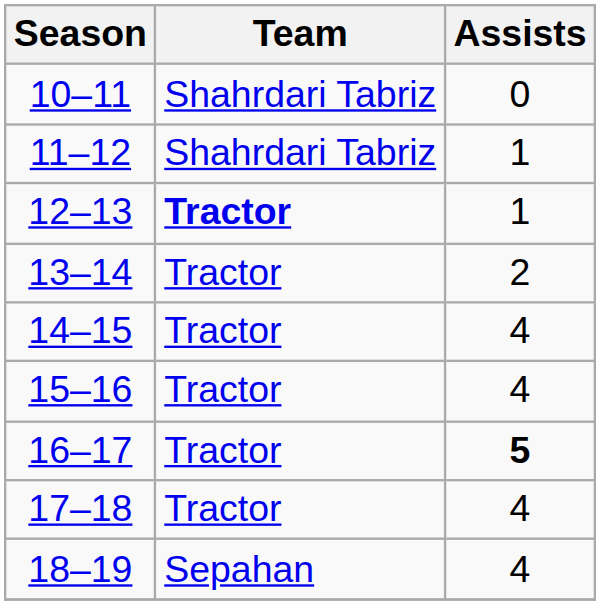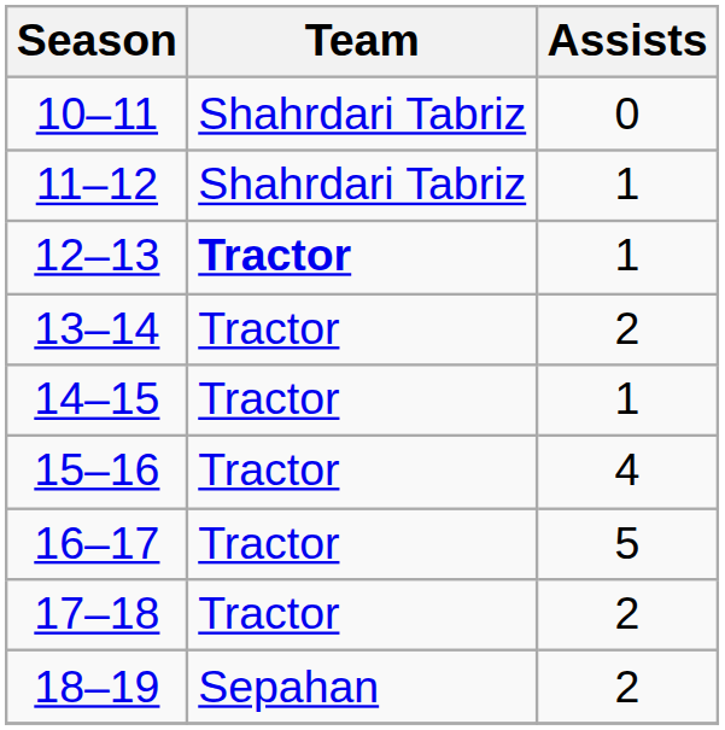14–15 | Assists: 4 -> 1
16–17 | Assists: bold -> normal
17–18 | Assists: 4 -> 2
18–19 | Assists: 4 -> 2
